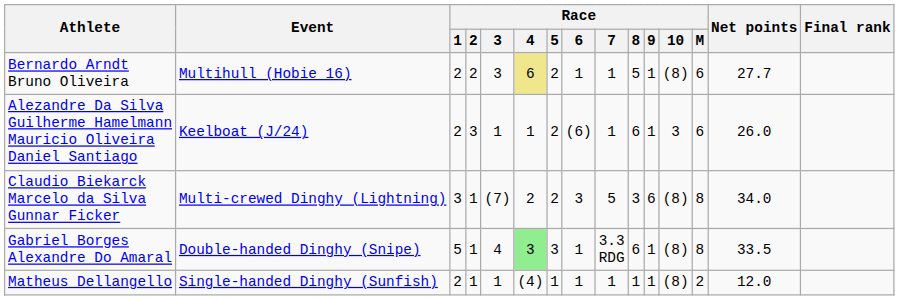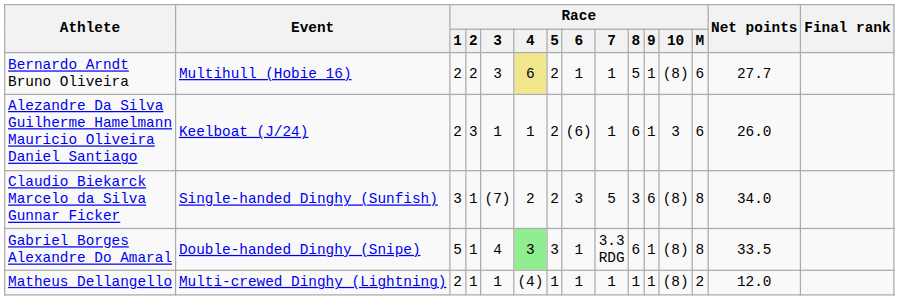Claudio Biekarck Marcelo da Silva Gunnar Ficker | Event: Multi-crewed Dinghy (Lightning) -> Single-handed Dinghy (Sunfish)
Matheus Dellangello | Event: Single-handed Dinghy (Sunfish) -> Multi-crewed Dinghy (Lightning)
